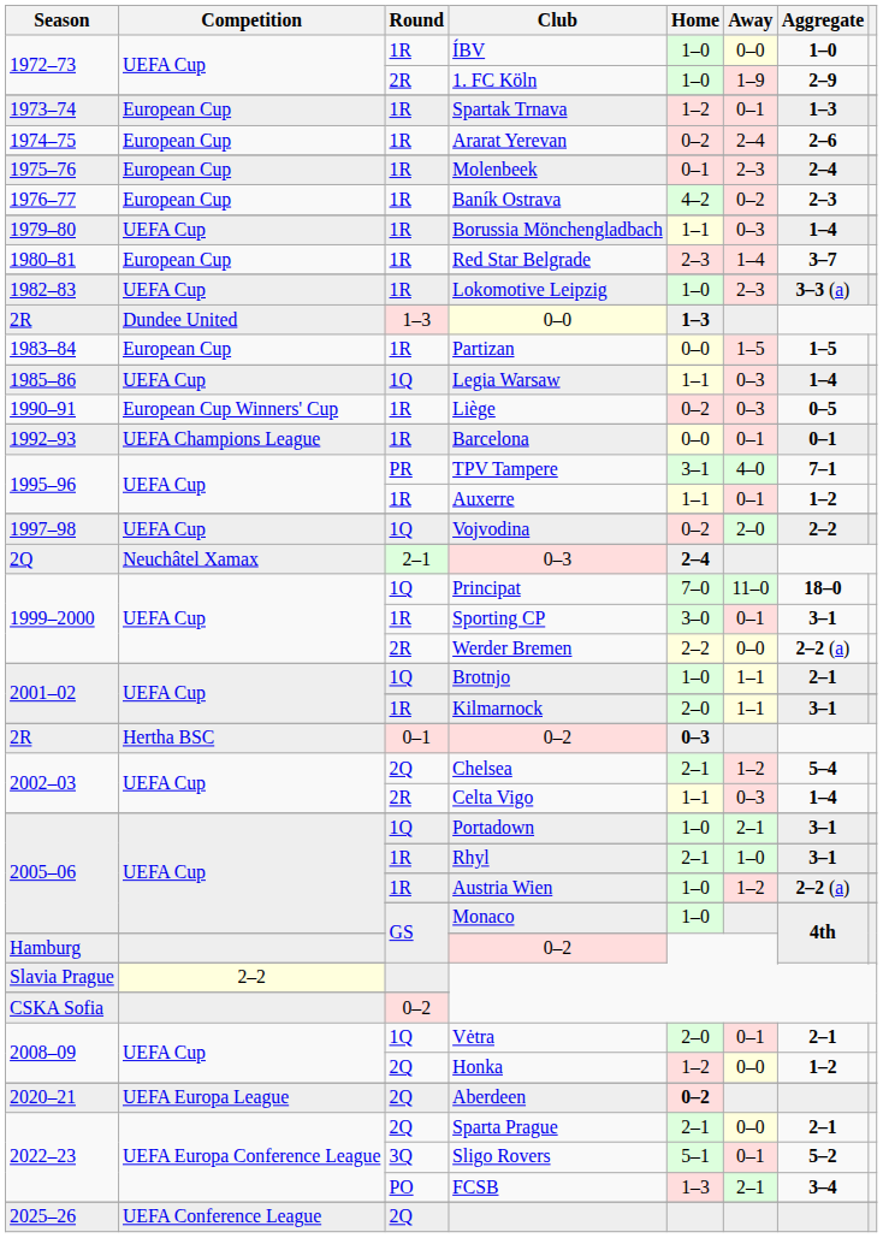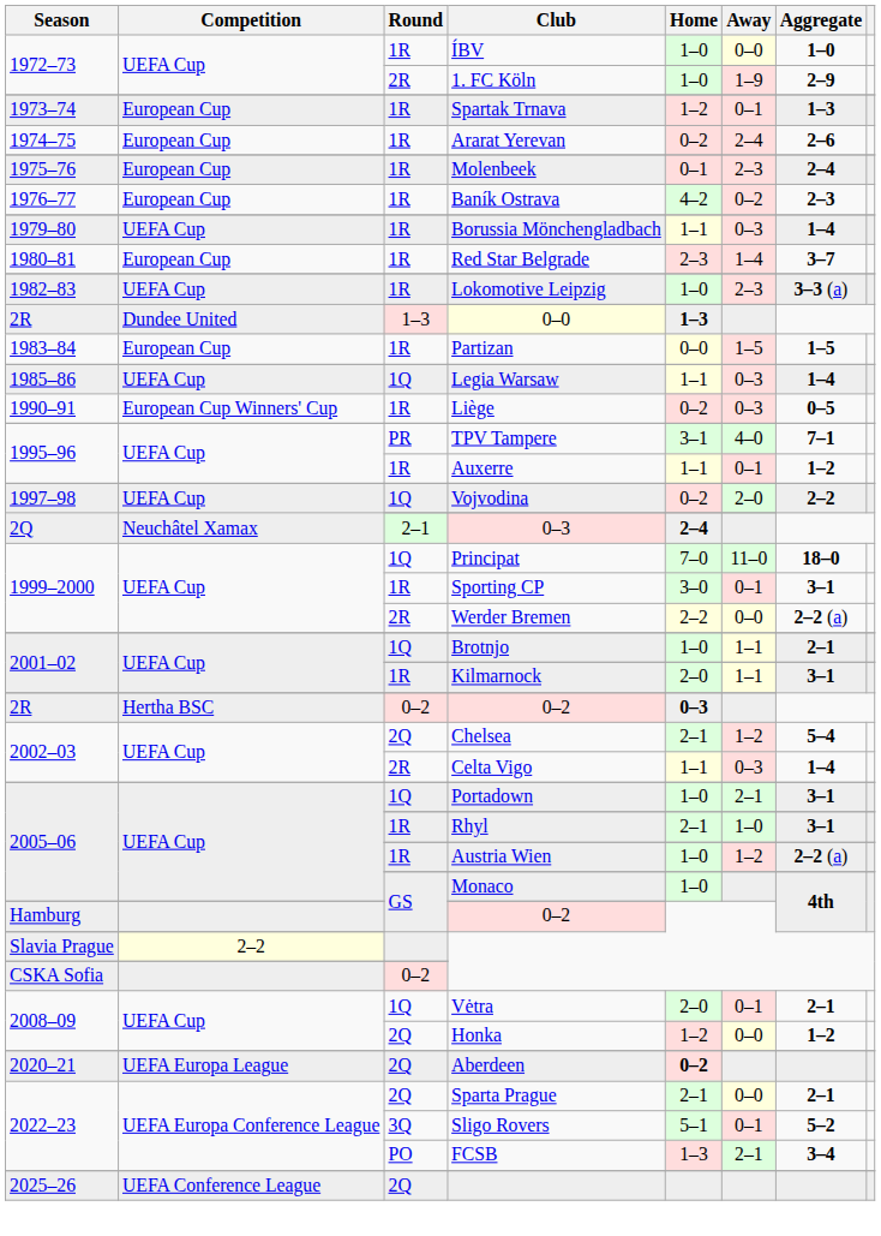- row: 1992–93 | UEFA Champions League | 1R | Barcelona | 0–0 | 0–1 | 0–1
2R / 0–2 | Round: 0–1 -> 0–2
